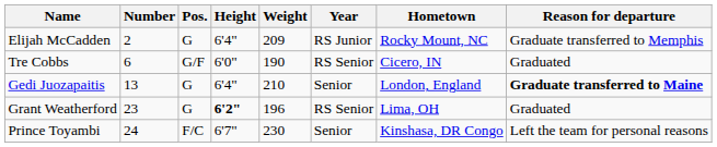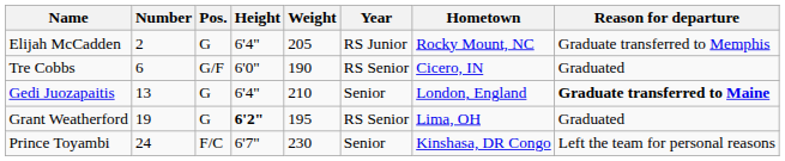Elijah McCadden | Weight: 209 -> 205
Grant Weatherford | Number: 23 -> 19
Grant Weatherford | Weight: 196 -> 195
